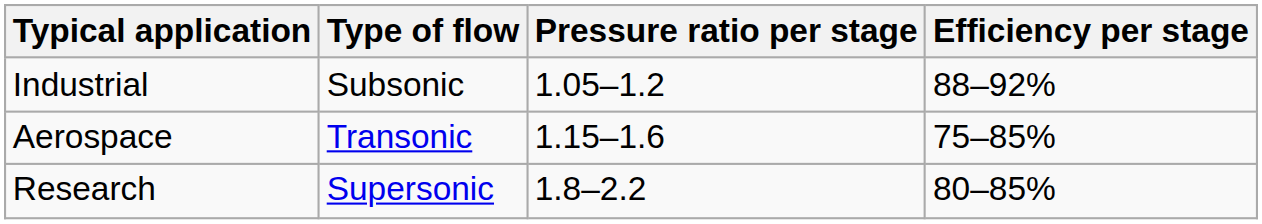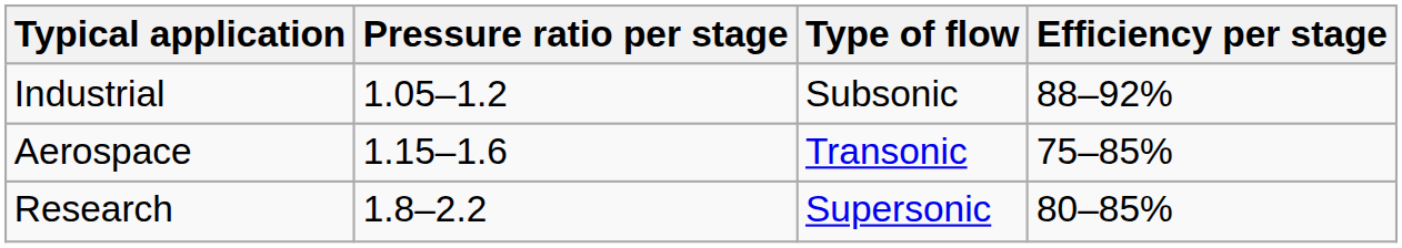columns swapped: Type of flow <-> Pressure ratio per stage
